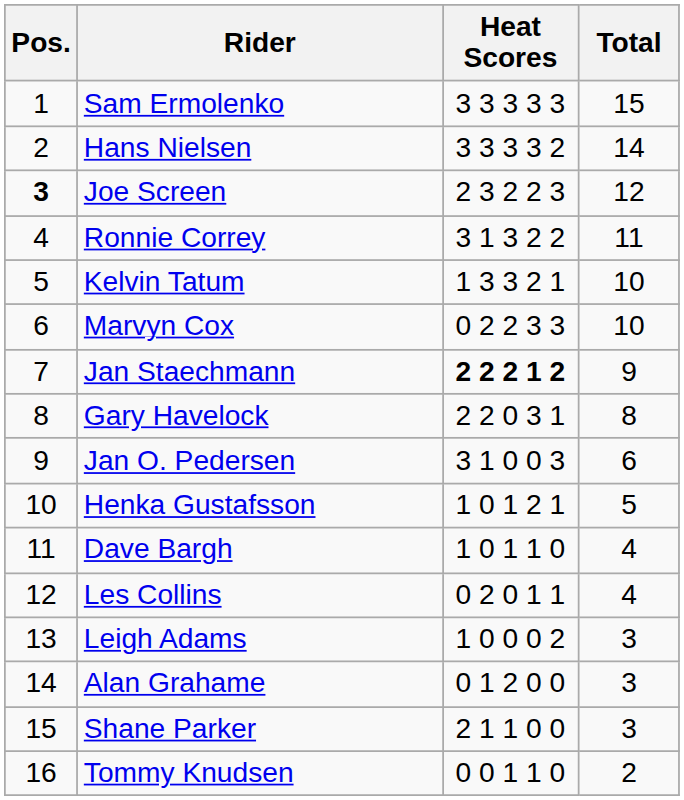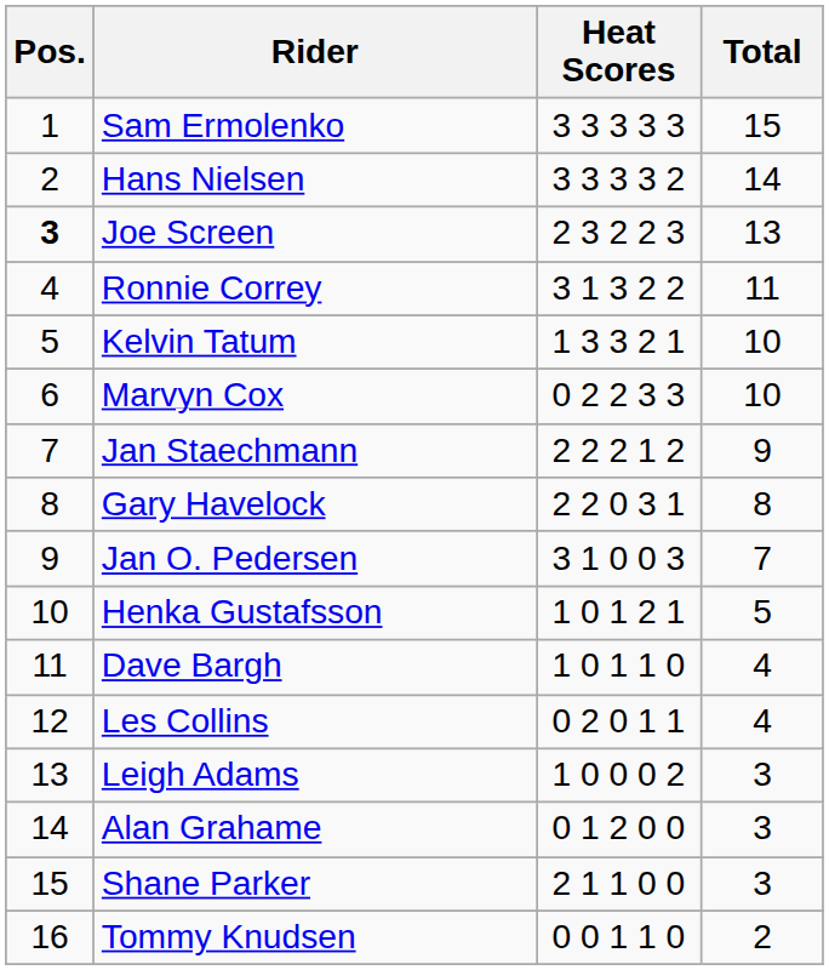Joe Screen | Total: 12 -> 13
Jan Staechmann | Heat Scores: bold -> normal
Jan O. Pedersen | Total: 6 -> 7
